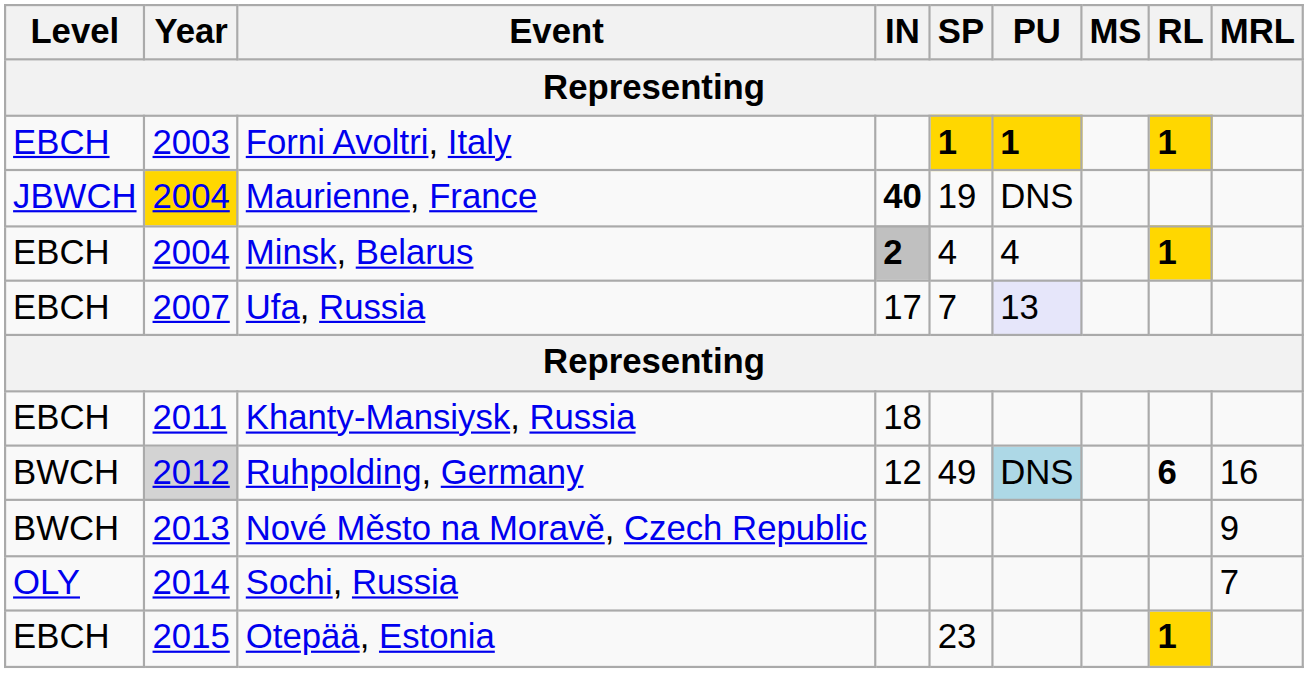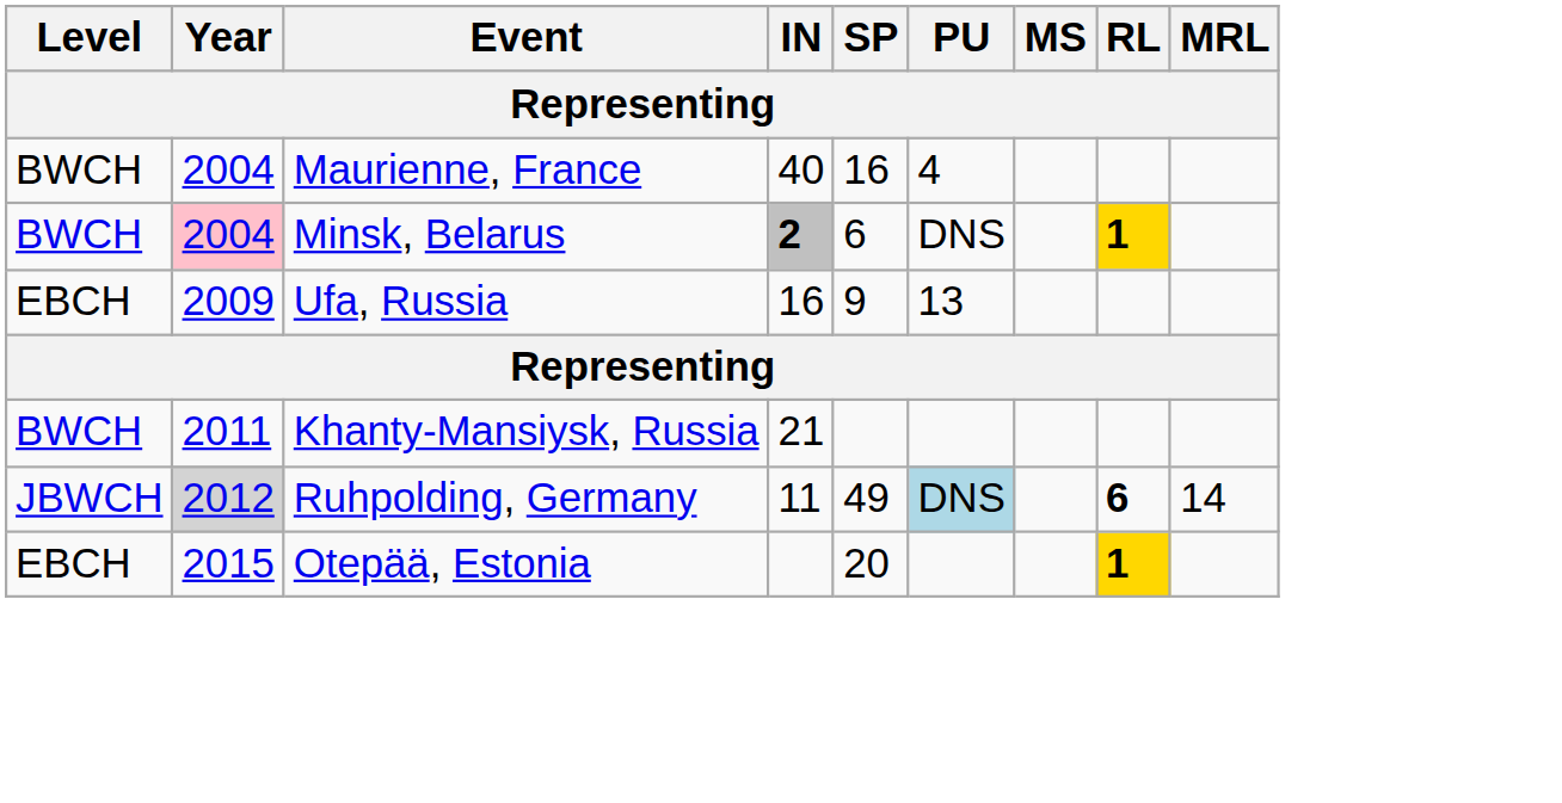- row: EBCH | 2003 | Forni Avoltri, Italy | 1 | 1 | 1
Maurienne, France | Level: JBWCH -> BWCH
Maurienne, France | Year: gold background -> no background
Maurienne, France | IN: bold -> normal
Maurienne, France | SP: 19 -> 16
Maurienne, France | PU: DNS -> 4
Minsk, Belarus | Level: EBCH -> BWCH
Minsk, Belarus | Year: no background -> pink background
Minsk, Belarus | SP: 4 -> 6
Minsk, Belarus | PU: 4 -> DNS
Ufa, Russia | Year: 2007 -> 2009
Ufa, Russia | IN: 17 -> 16
Ufa, Russia | SP: 7 -> 9
Ufa, Russia | PU: lavender background -> no background
Khanty-Mansiysk, Russia | Level: EBCH -> BWCH
Khanty-Mansiysk, Russia | IN: 18 -> 21
Ruhpolding, Germany | Level: BWCH -> JBWCH
Ruhpolding, Germany | IN: 12 -> 11
Ruhpolding, Germany | MRL: 16 -> 14
- row: BWCH | 2013 | Nové Město na Moravě, Czech Republic | 9
- row: OLY | 2014 | Sochi, Russia | 7
Otepää, Estonia | SP: 23 -> 20
